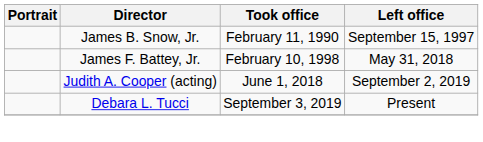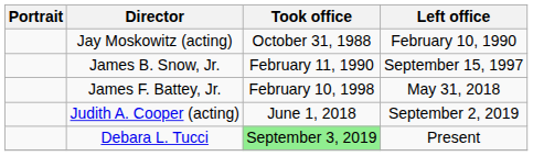+ row: Jay Moskowitz (acting) | October 31, 1988 | February 10, 1990
Debara L. Tucci | Took office: no background -> lightgreen background
